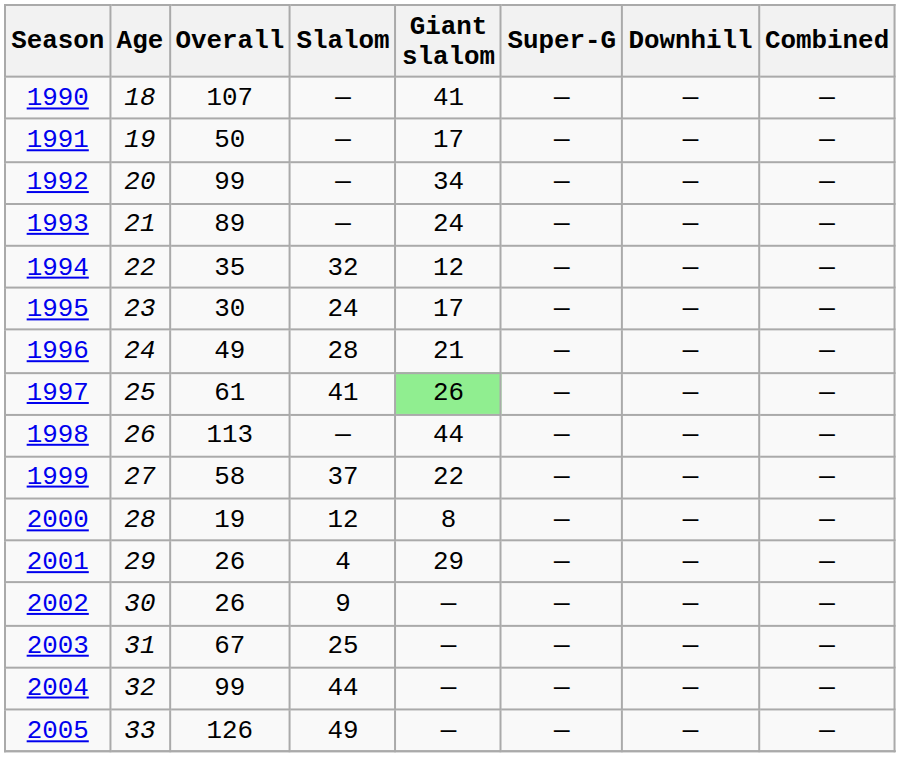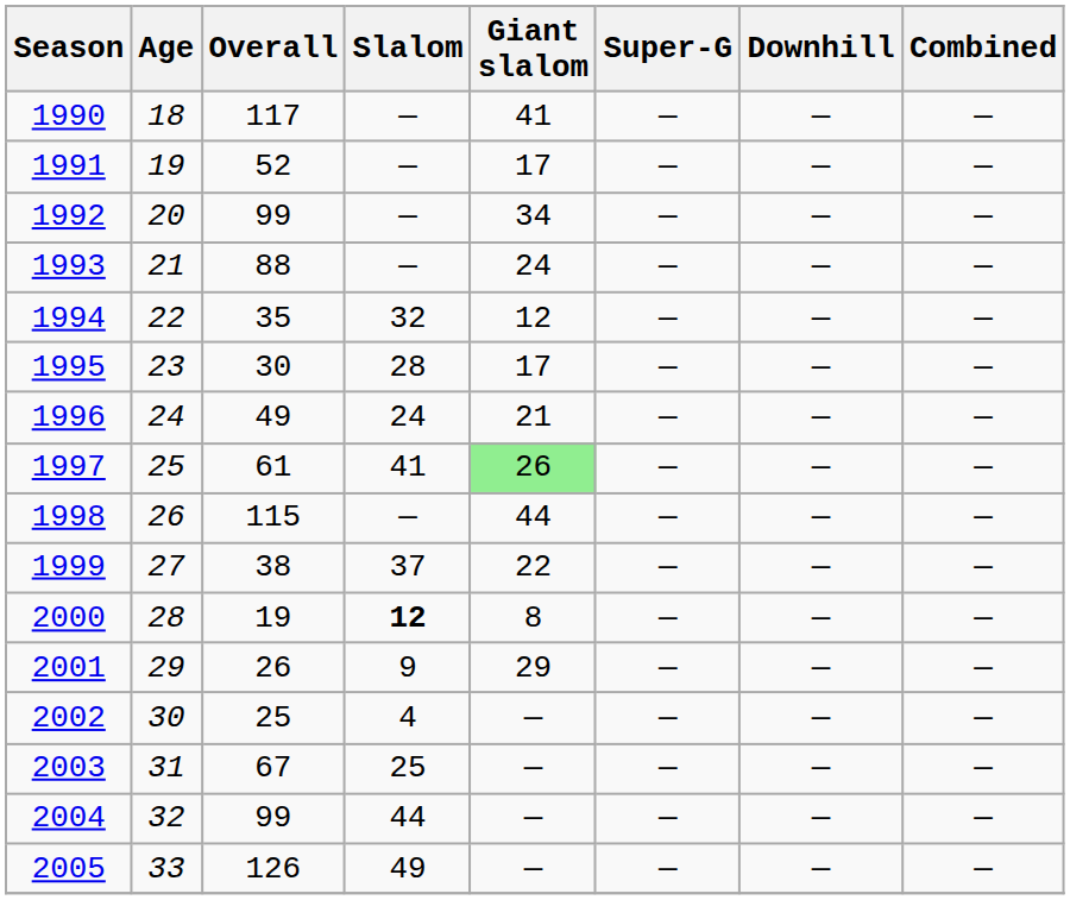1990 | Overall: 107 -> 117
1991 | Overall: 50 -> 52
1993 | Overall: 89 -> 88
1995 | Slalom: 24 -> 28
1996 | Slalom: 28 -> 24
1998 | Overall: 113 -> 115
1999 | Overall: 58 -> 38
2000 | Slalom: normal -> bold
2001 | Slalom: 4 -> 9
2002 | Overall: 26 -> 25
2002 | Slalom: 9 -> 4
